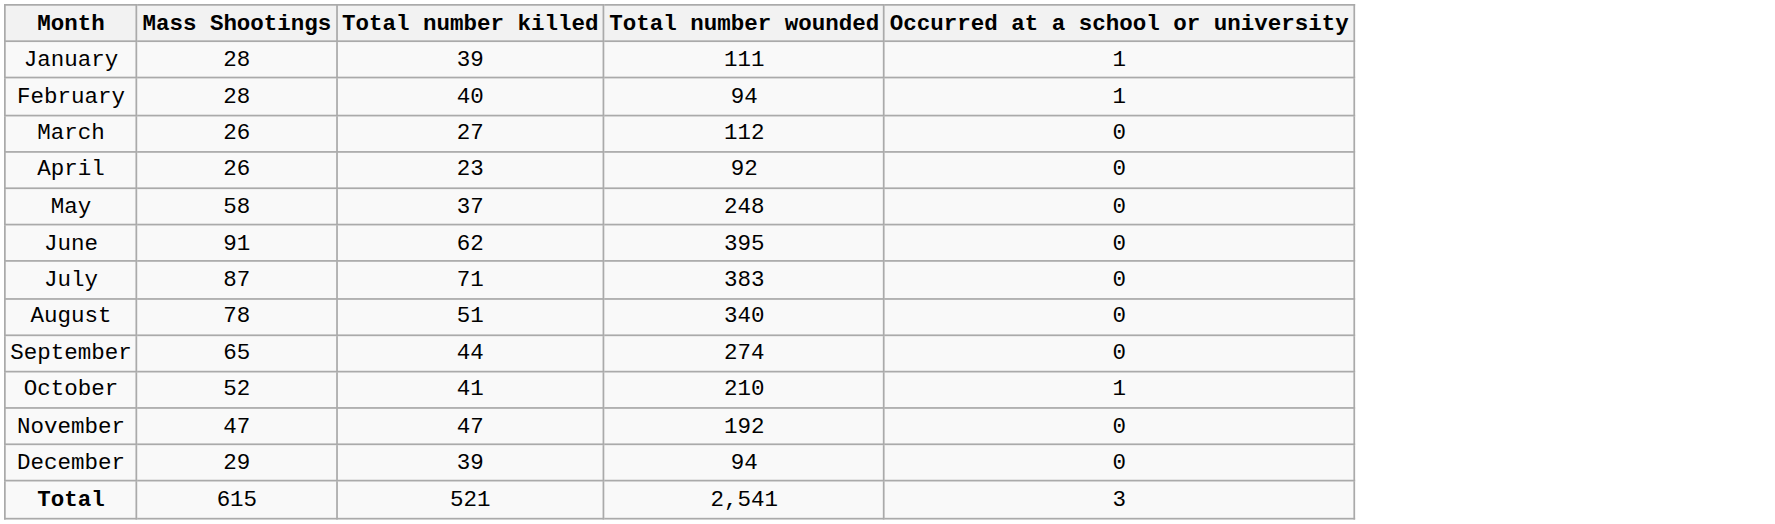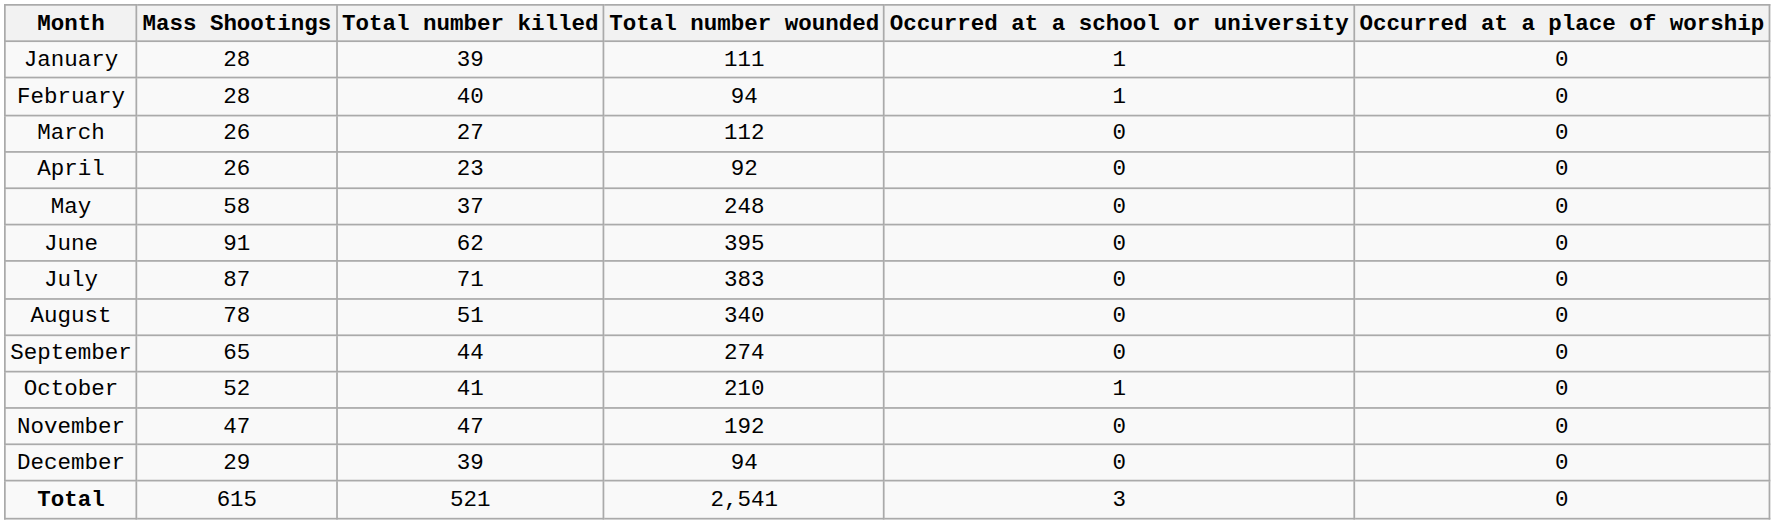+ column: Occurred at a place of worship | 0 | 0 | 0 | 0 | 0 | 0 | 0 | 0 | 0 | 0 | 0 | 0 | 0
